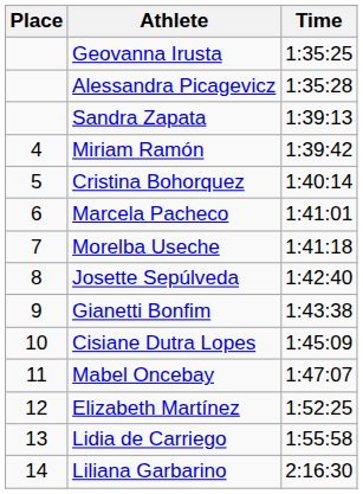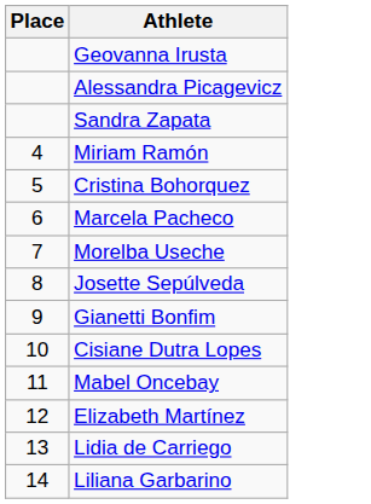- column: Time | 1:35:25 | 1:35:28 | 1:39:13 | 1:39:42 | 1:40:14 | 1:41:01 | 1:41:18 | 1:42:40 | 1:43:38 | 1:45:09 | 1:47:07 | 1:52:25 | 1:55:58 | 2:16:30
